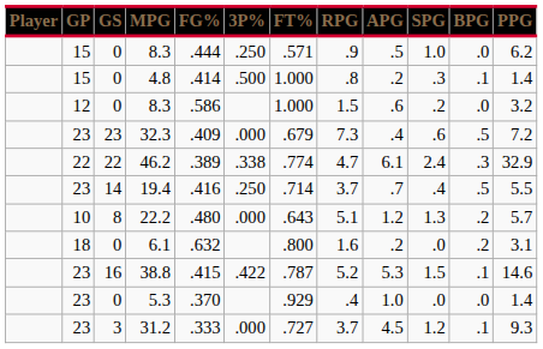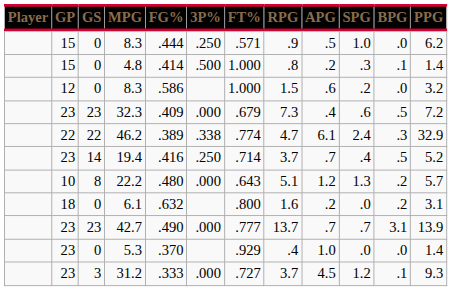19.4 | PPG: 5.5 -> 5.2
- row: 23 | 16 | 38.8 | .415 | .422 | .787 | 5.2 | 5.3 | 1.5 | .1 | 14.6
+ row: 23 | 23 | 42.7 | .490 | .000 | .777 | 13.7 | .7 | .7 | 3.1 | 13.9
